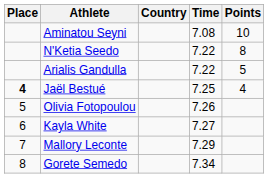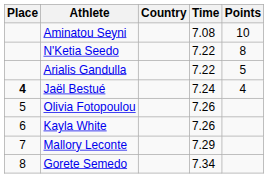Jaël Bestué | Time: 7.25 -> 7.24
Kayla White | Time: 7.27 -> 7.26
